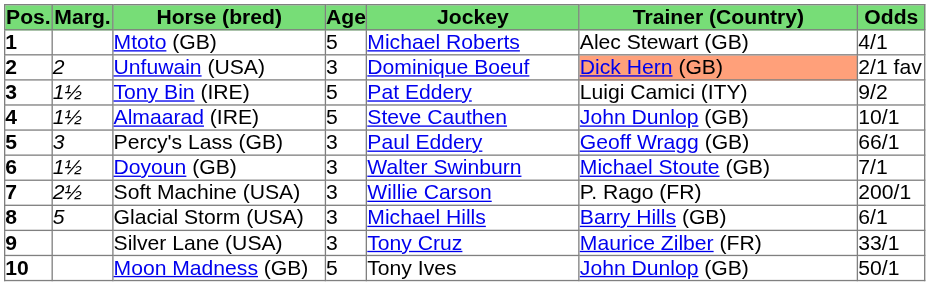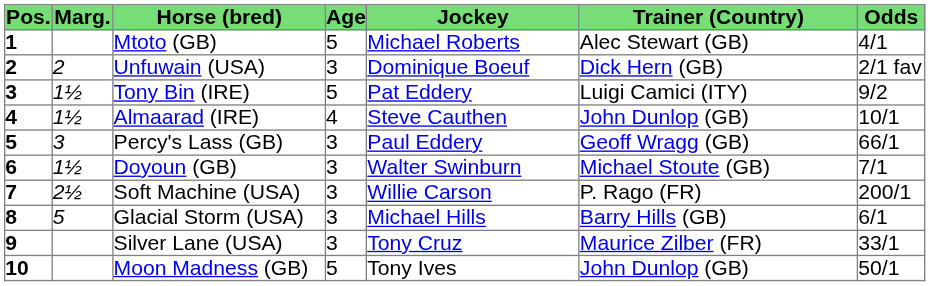Unfuwain (USA) | Trainer (Country): lightsalmon background -> no background
Almaarad (IRE) | Age: 5 -> 4
